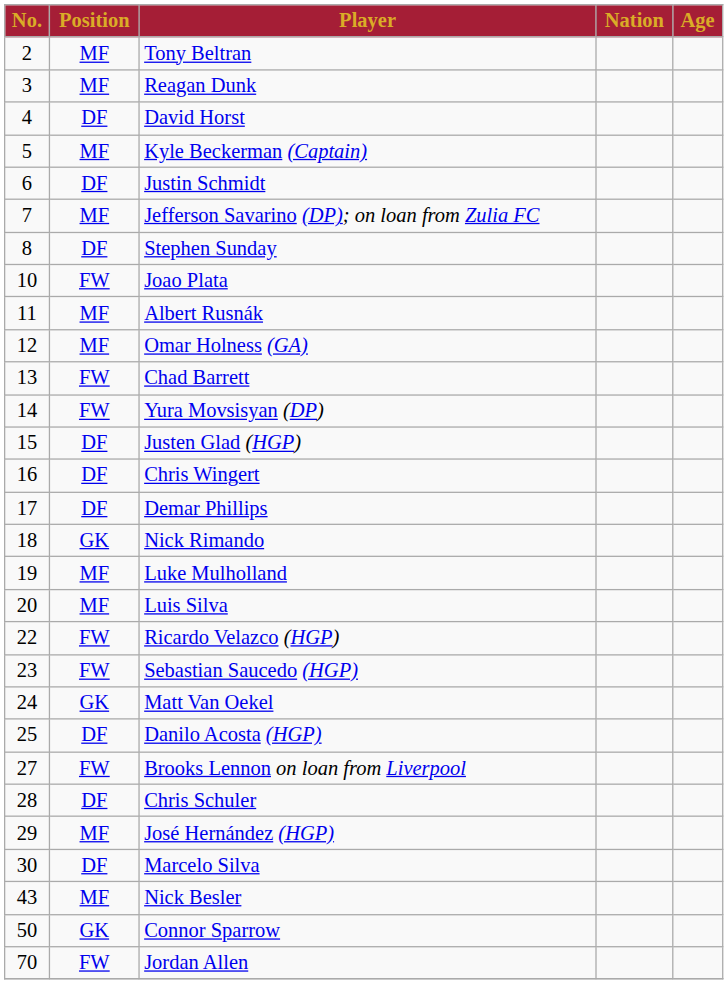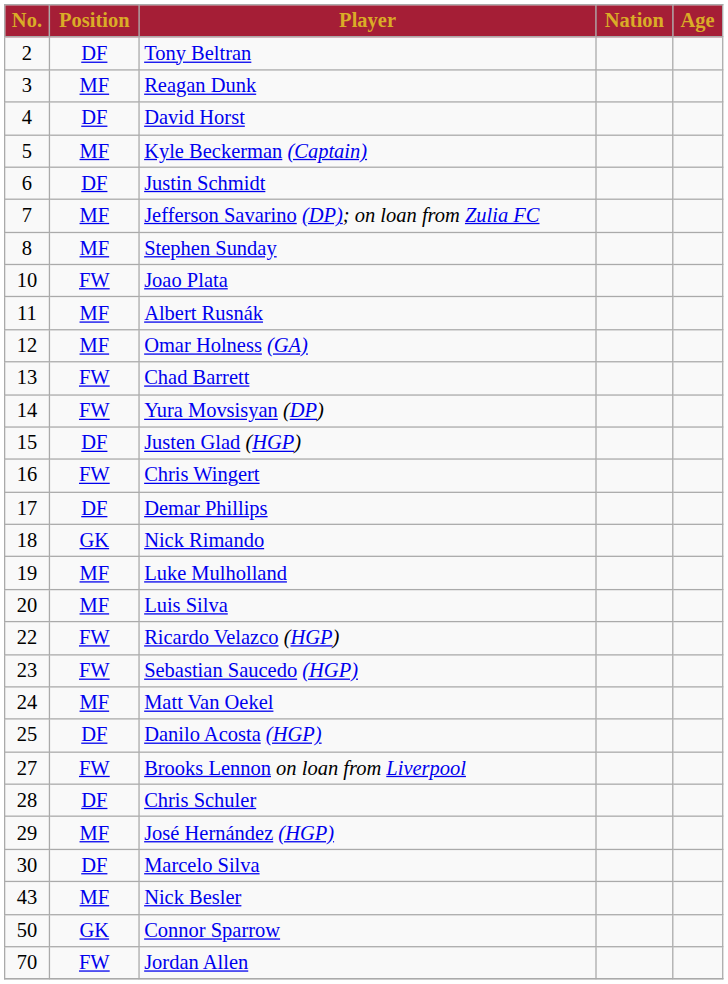Tony Beltran | Position: MF -> DF
Stephen Sunday | Position: DF -> MF
Chris Wingert | Position: DF -> FW
Matt Van Oekel | Position: GK -> MF
